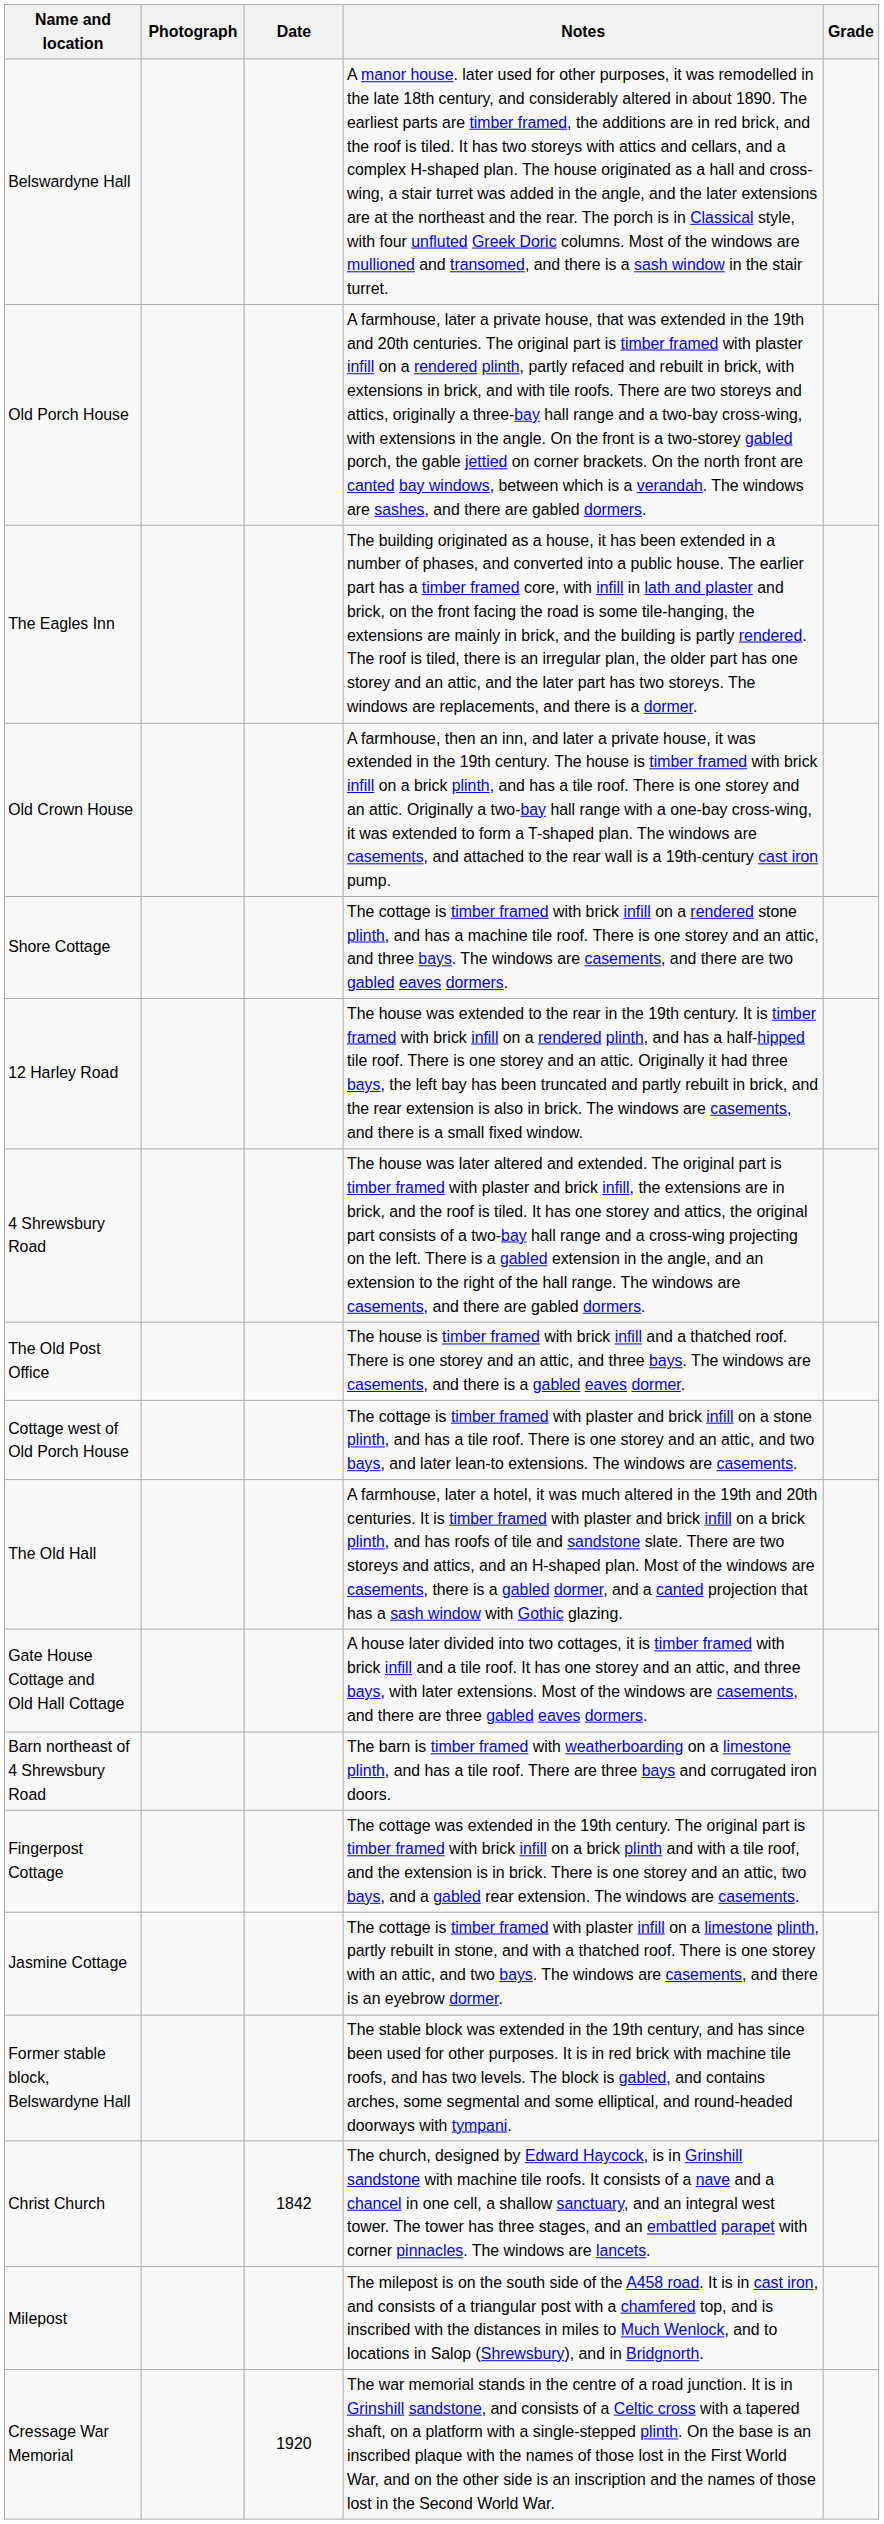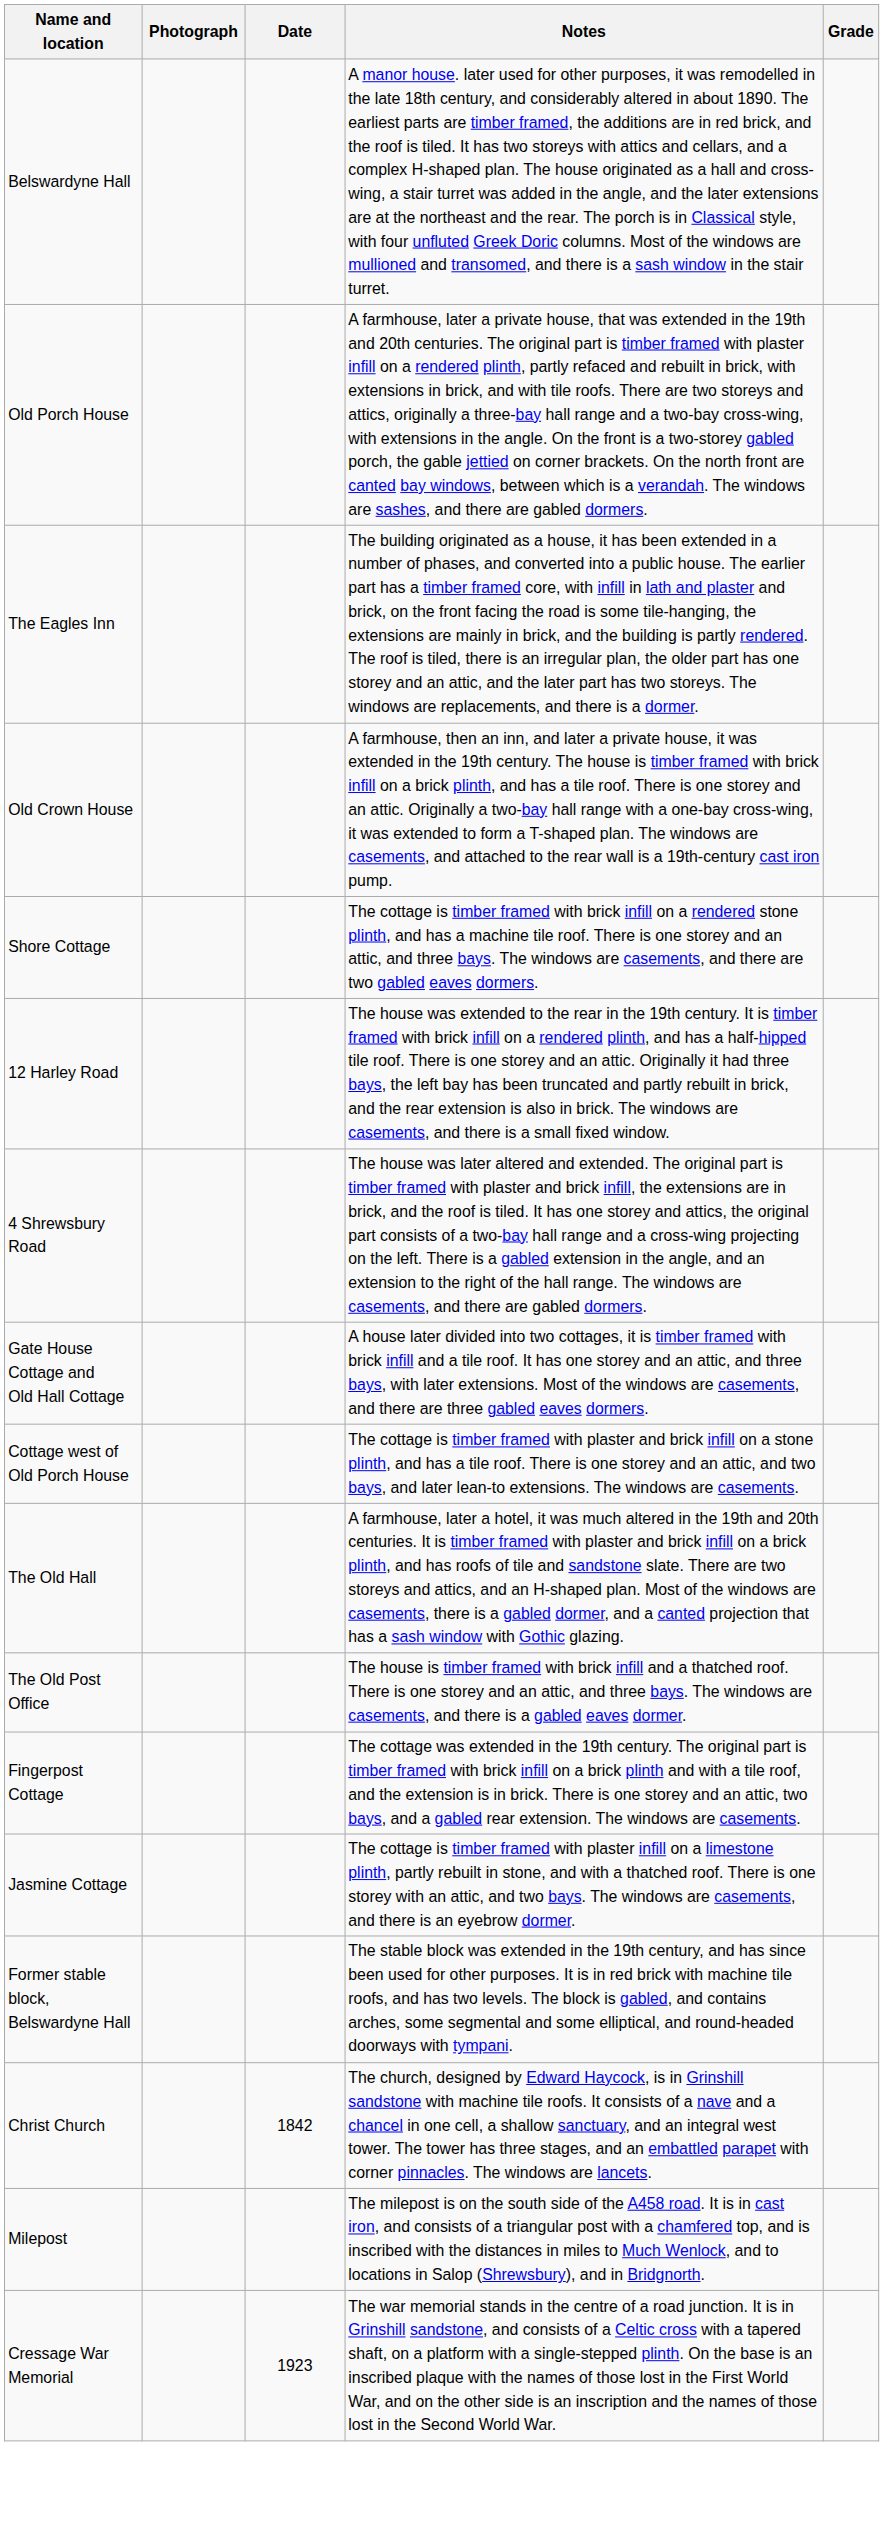rows swapped: Gate House Cottage and Old Hall Cottage <-> The Old Post Office
- row: Barn northeast of 4 Shrewsbury Road | The barn is timber framed with weatherboarding on a limestone plinth, and has a tile roof. There are three bays and corrugated iron doors.
Cressage War Memorial | Date: 1920 -> 1923
